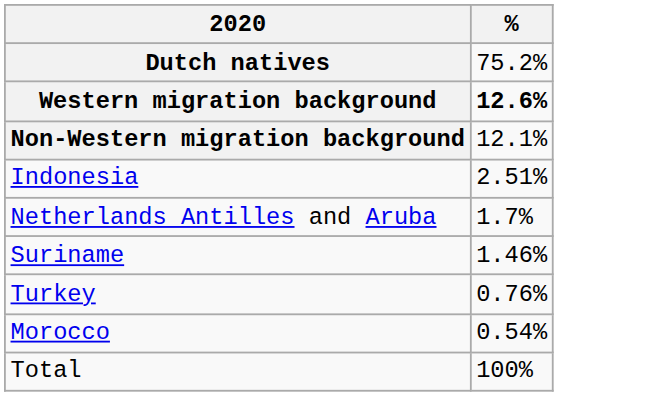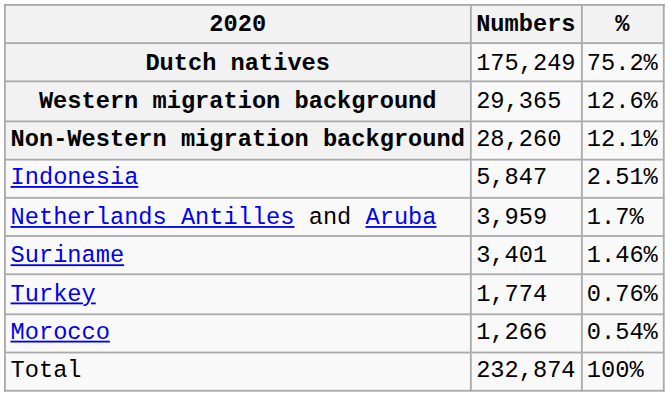+ column: Numbers | 175,249 | 29,365 | 28,260 | 5,847 | 3,959 | 3,401 | 1,774 | 1,266 | 232,874
Western migration background | %: bold -> normal
